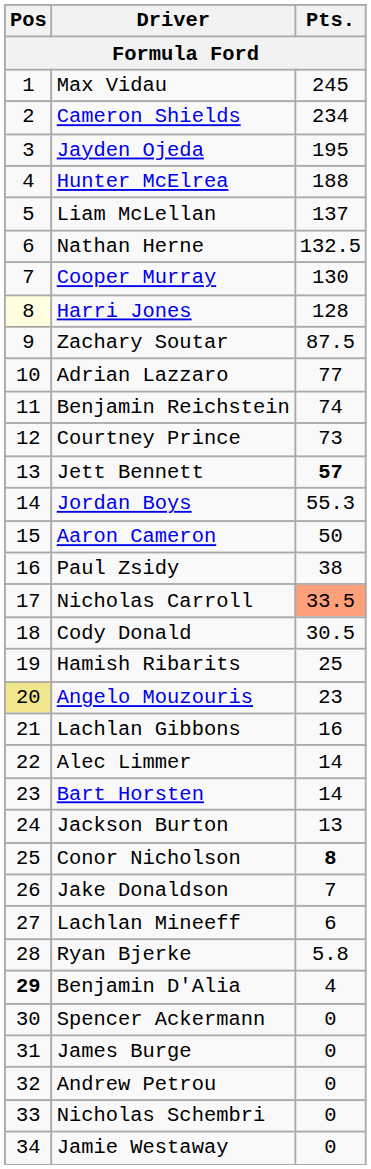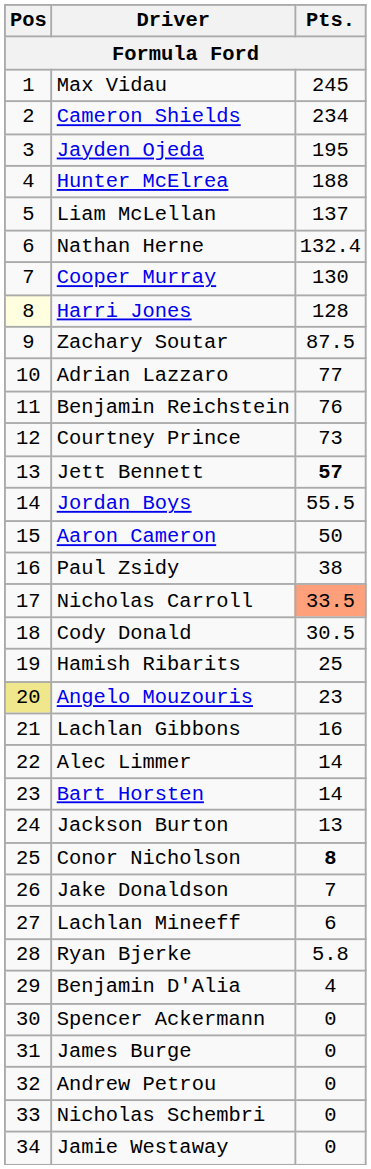Nathan Herne | Pts.: 132.5 -> 132.4
Benjamin Reichstein | Pts.: 74 -> 76
Jordan Boys | Pts.: 55.3 -> 55.5
Benjamin D'Alia | Pos: bold -> normal
